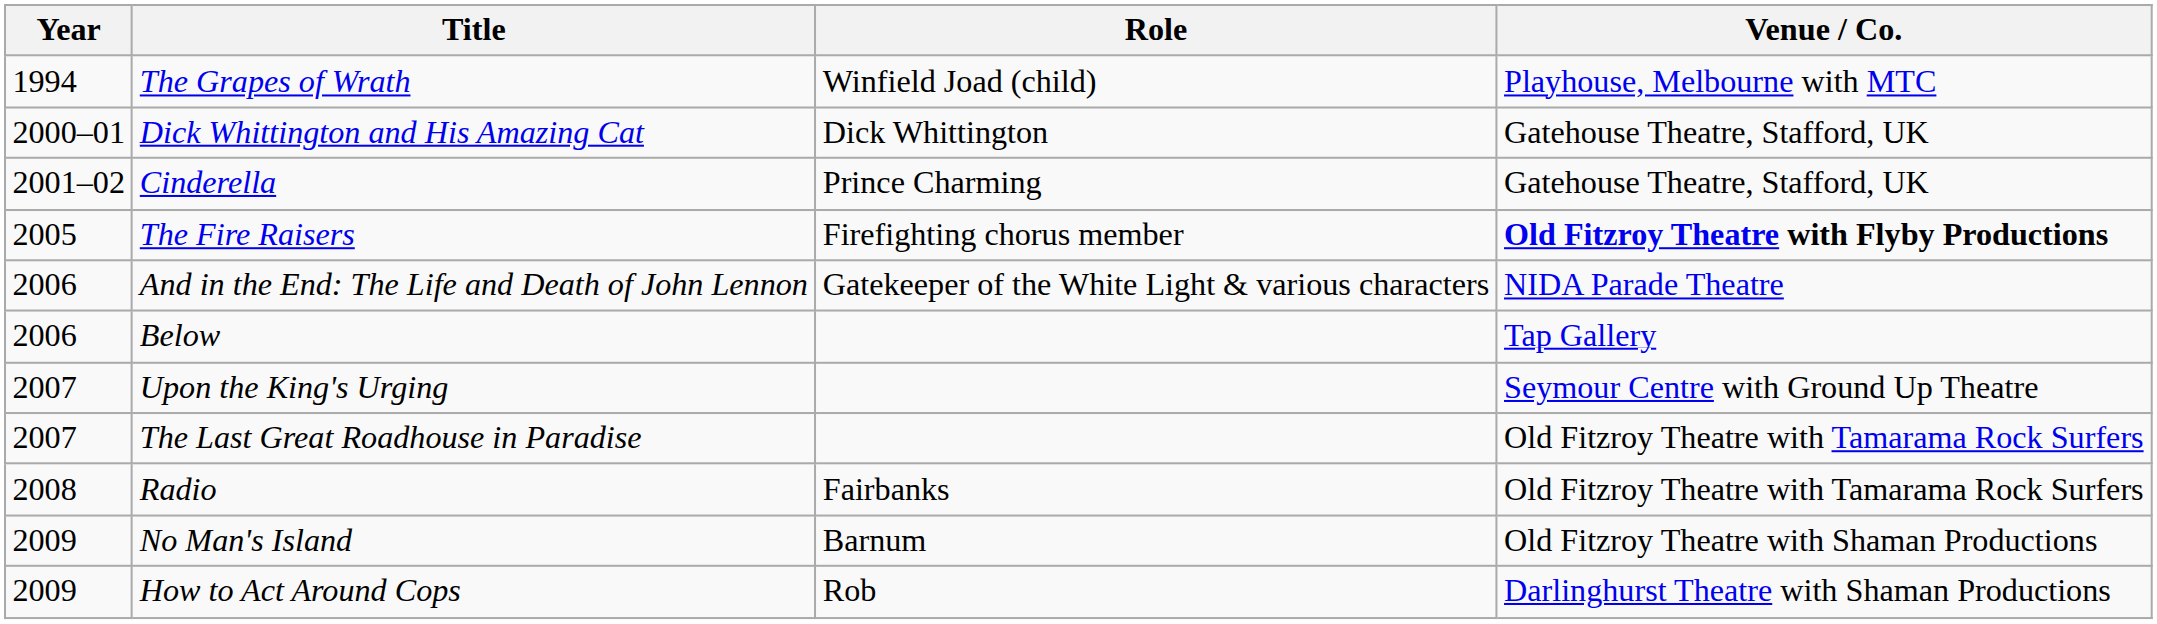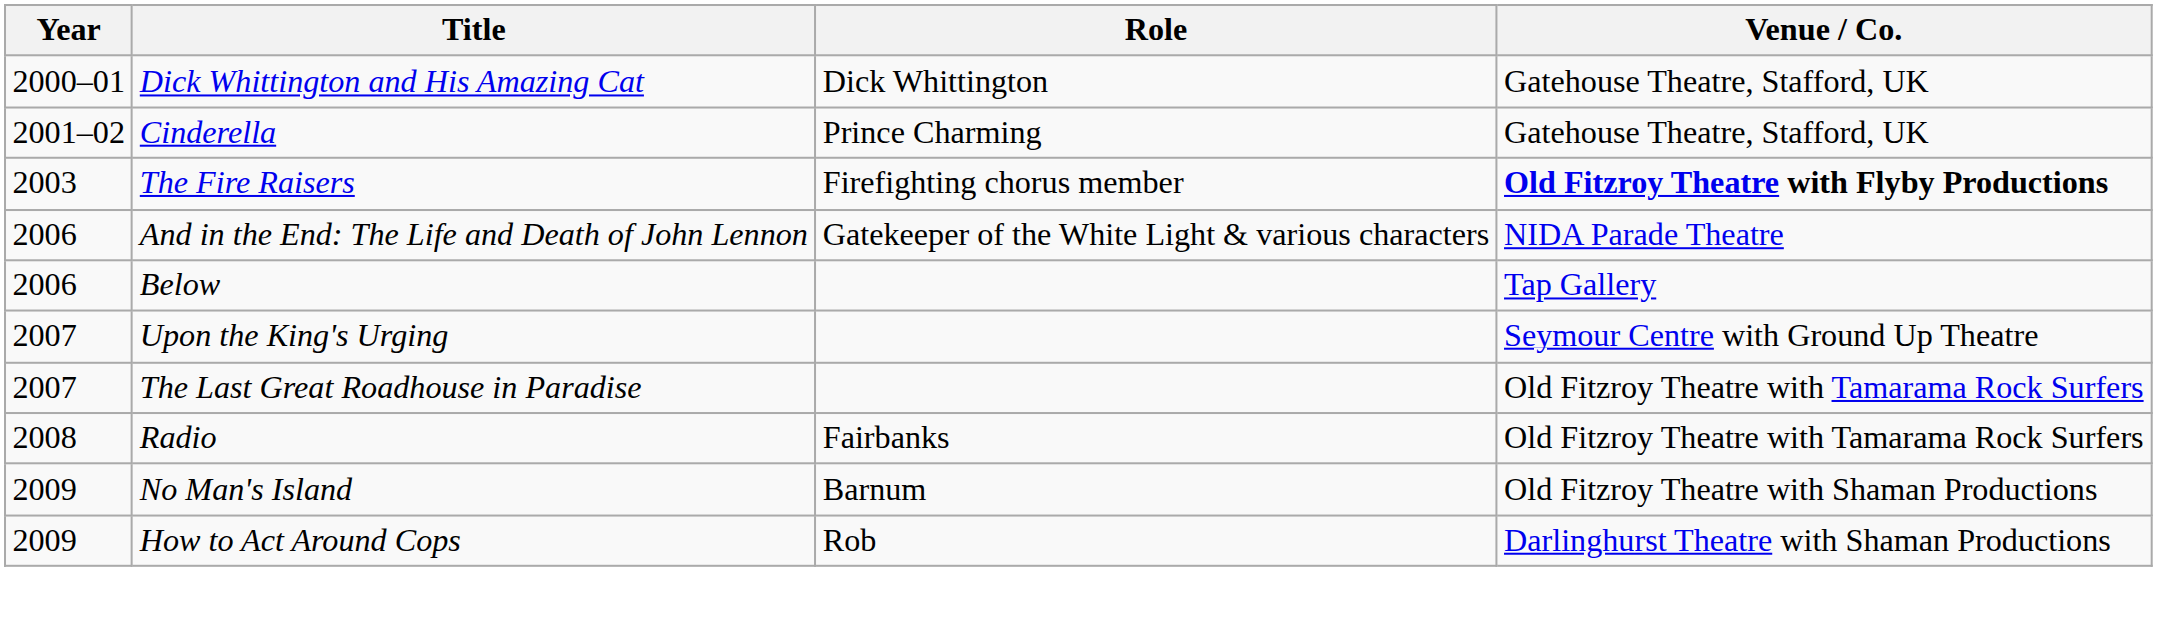- row: 1994 | The Grapes of Wrath | Winfield Joad (child) | Playhouse, Melbourne with MTC
The Fire Raisers | Year: 2005 -> 2003
